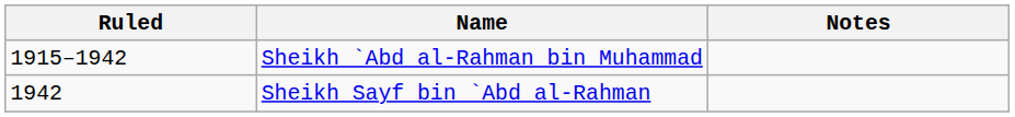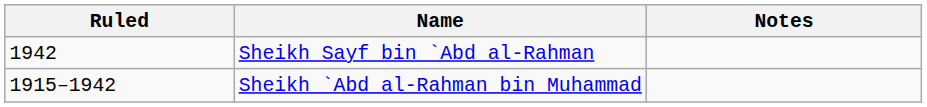rows swapped: Sheikh `Abd al-Rahman bin Muhammad <-> Sheikh Sayf bin `Abd al-Rahman
